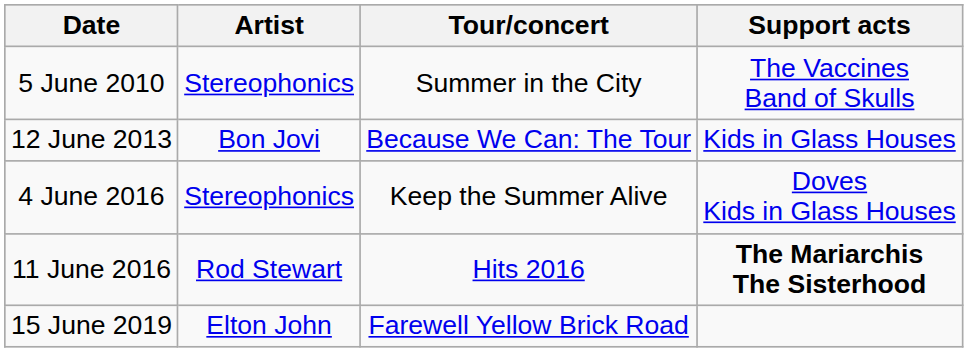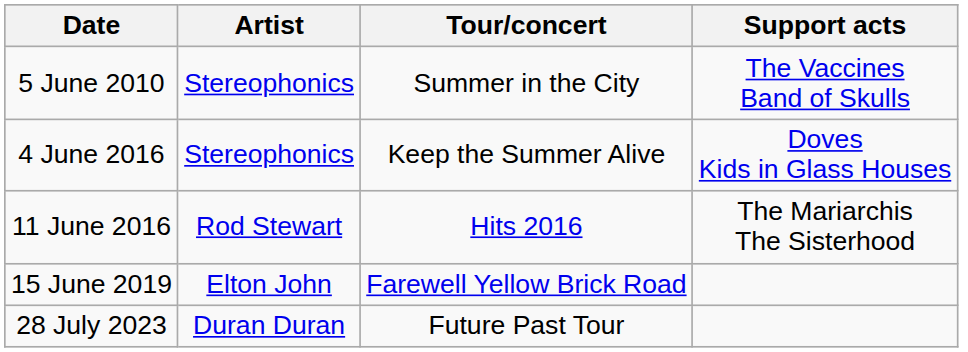- row: 12 June 2013 | Bon Jovi | Because We Can: The Tour | Kids in Glass Houses
11 June 2016 | Support acts: bold -> normal
+ row: 28 July 2023 | Duran Duran | Future Past Tour
